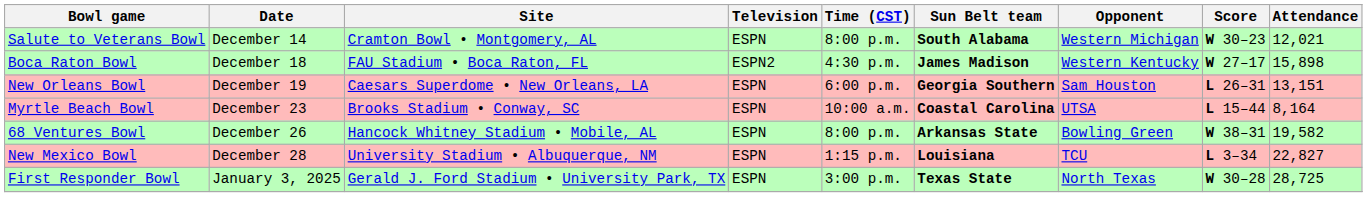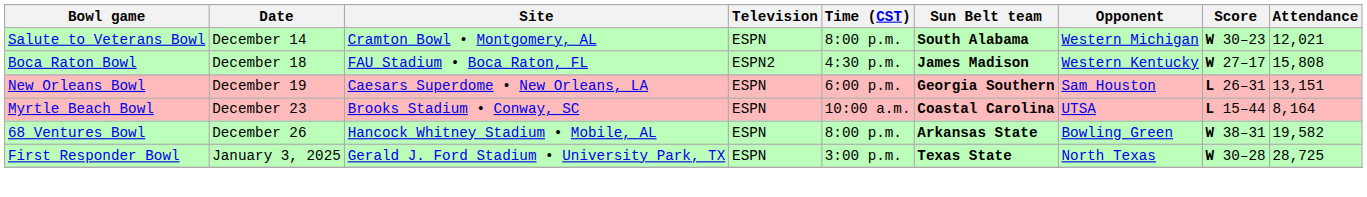Boca Raton Bowl | Attendance: 15,898 -> 15,808
- row: New Mexico Bowl | December 28 | University Stadium • Albuquerque, NM | ESPN | 1:15 p.m. | Louisiana | TCU | L 3–34 | 22,827
